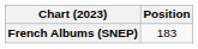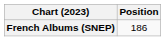French Albums (SNEP) | Position: 183 -> 186
